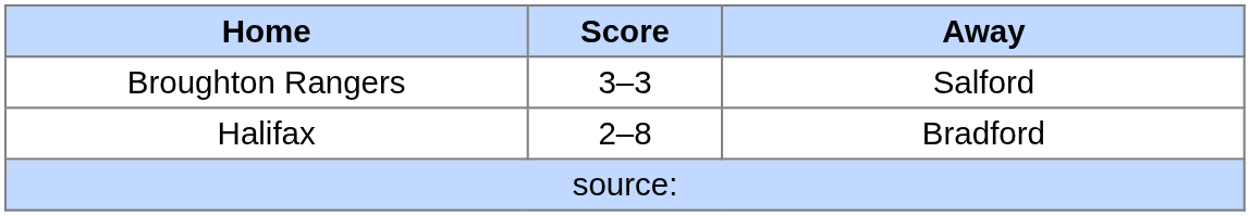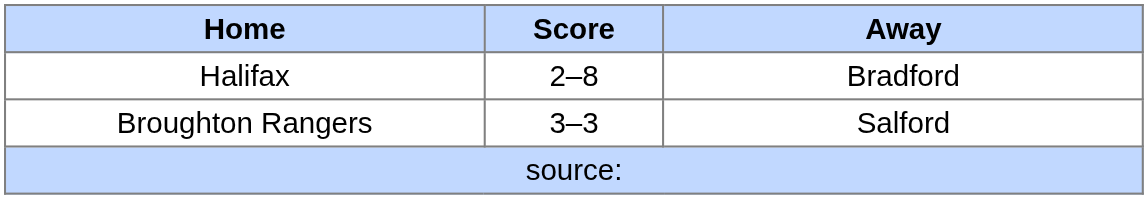rows swapped: Halifax <-> Broughton Rangers
